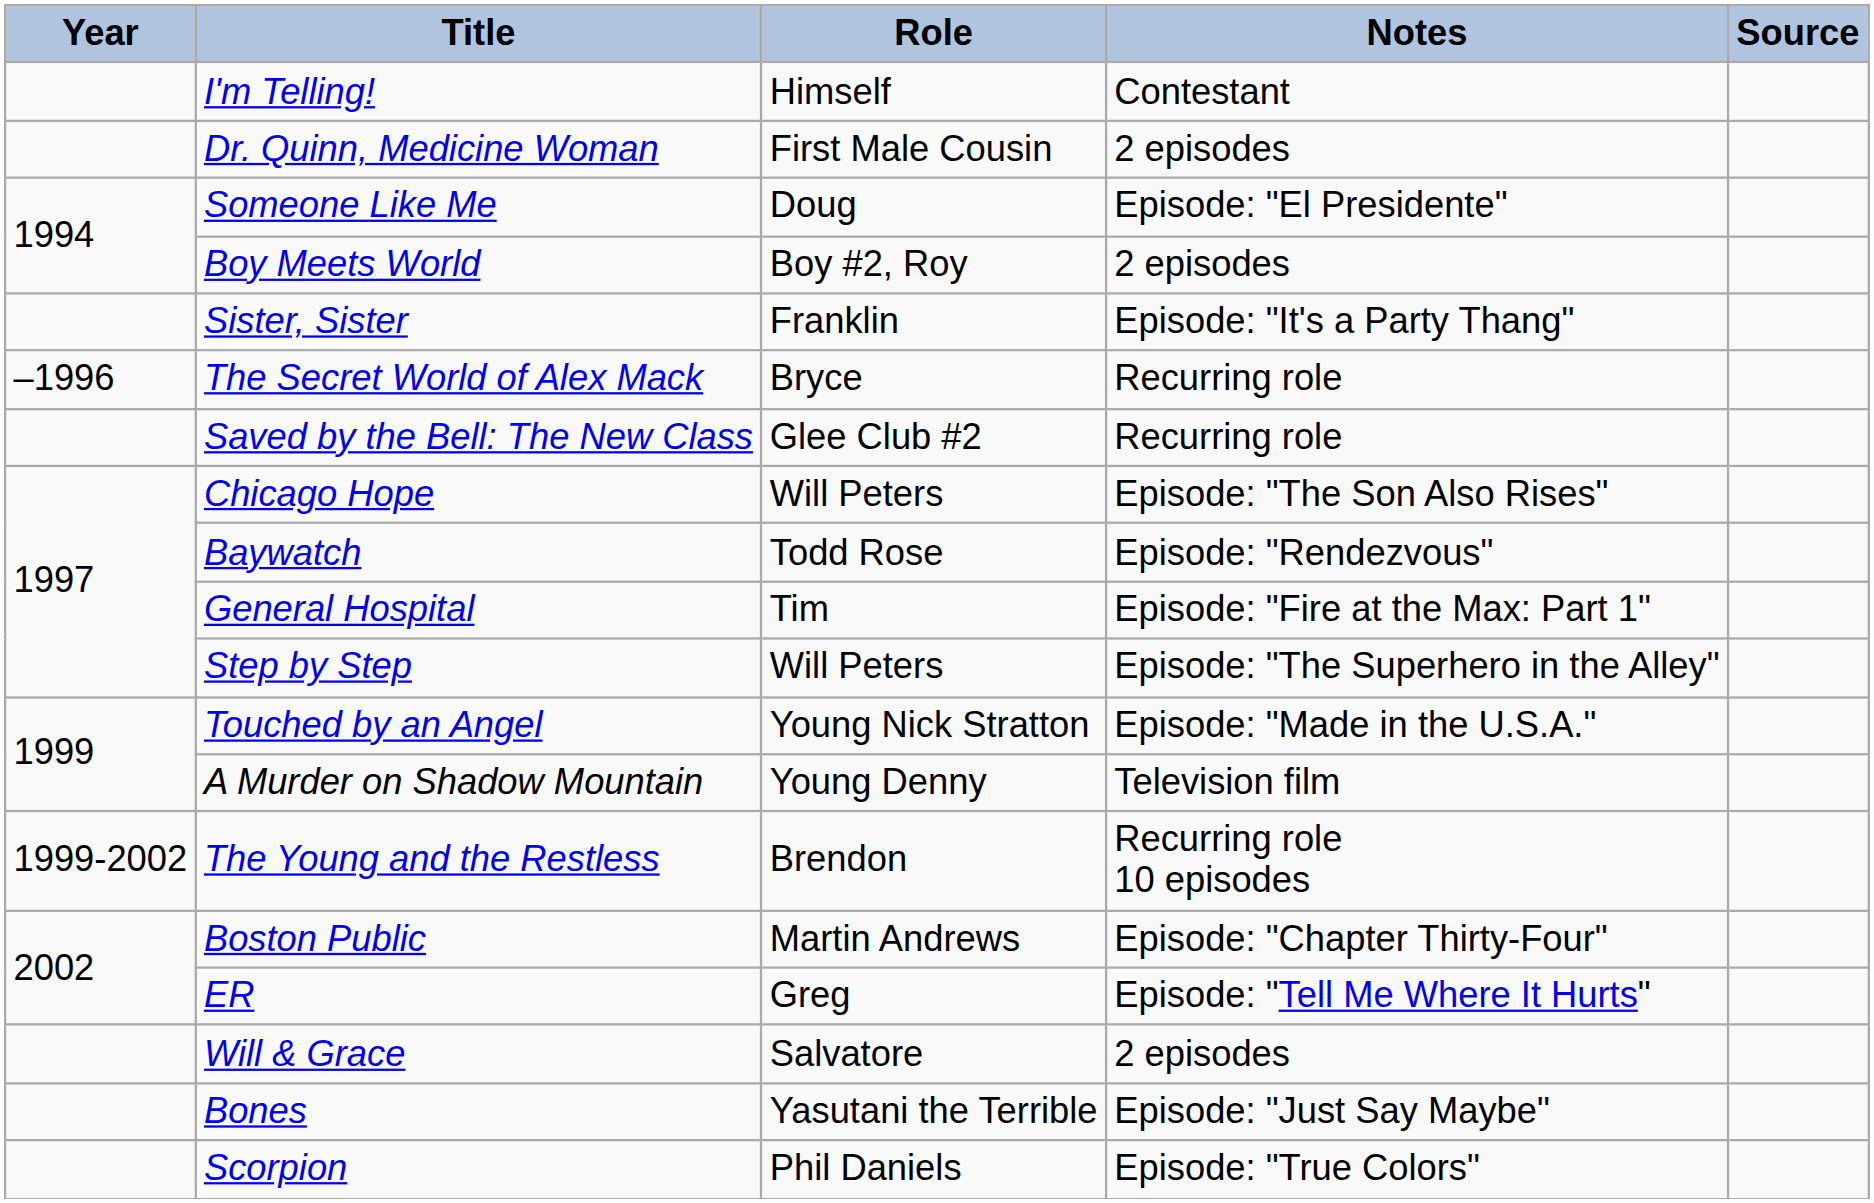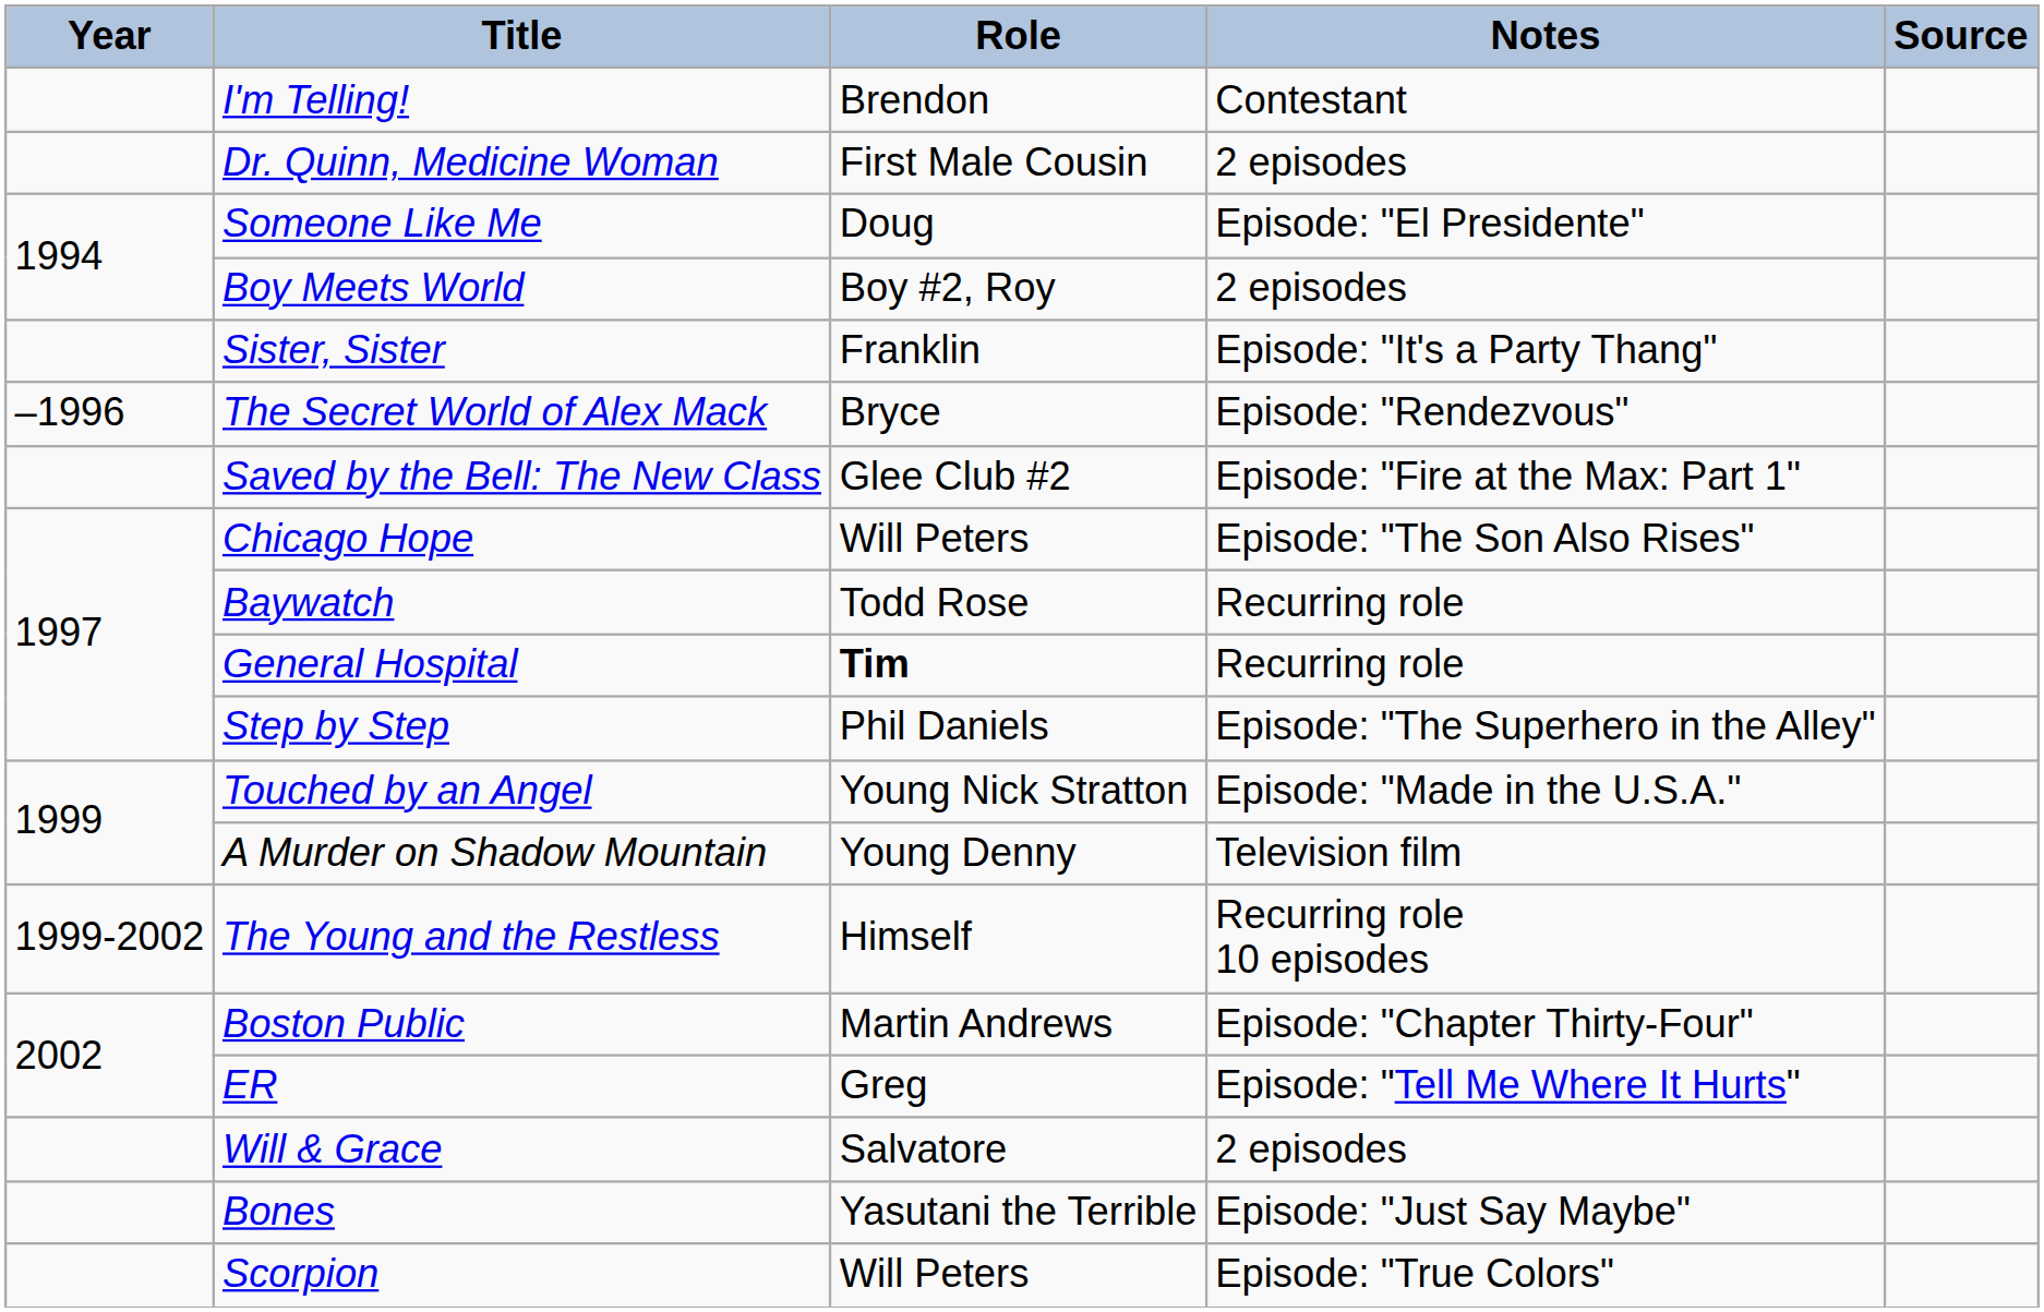I'm Telling! | Role: Himself -> Brendon
The Secret World of Alex Mack | Notes: Recurring role -> Episode: "Rendezvous"
Saved by the Bell: The New Class | Notes: Recurring role -> Episode: "Fire at the Max: Part 1"
Baywatch | Notes: Episode: "Rendezvous" -> Recurring role
General Hospital | Role: normal -> bold
General Hospital | Notes: Episode: "Fire at the Max: Part 1" -> Recurring role
Step by Step | Role: Will Peters -> Phil Daniels
The Young and the Restless | Role: Brendon -> Himself
Scorpion | Role: Phil Daniels -> Will Peters
